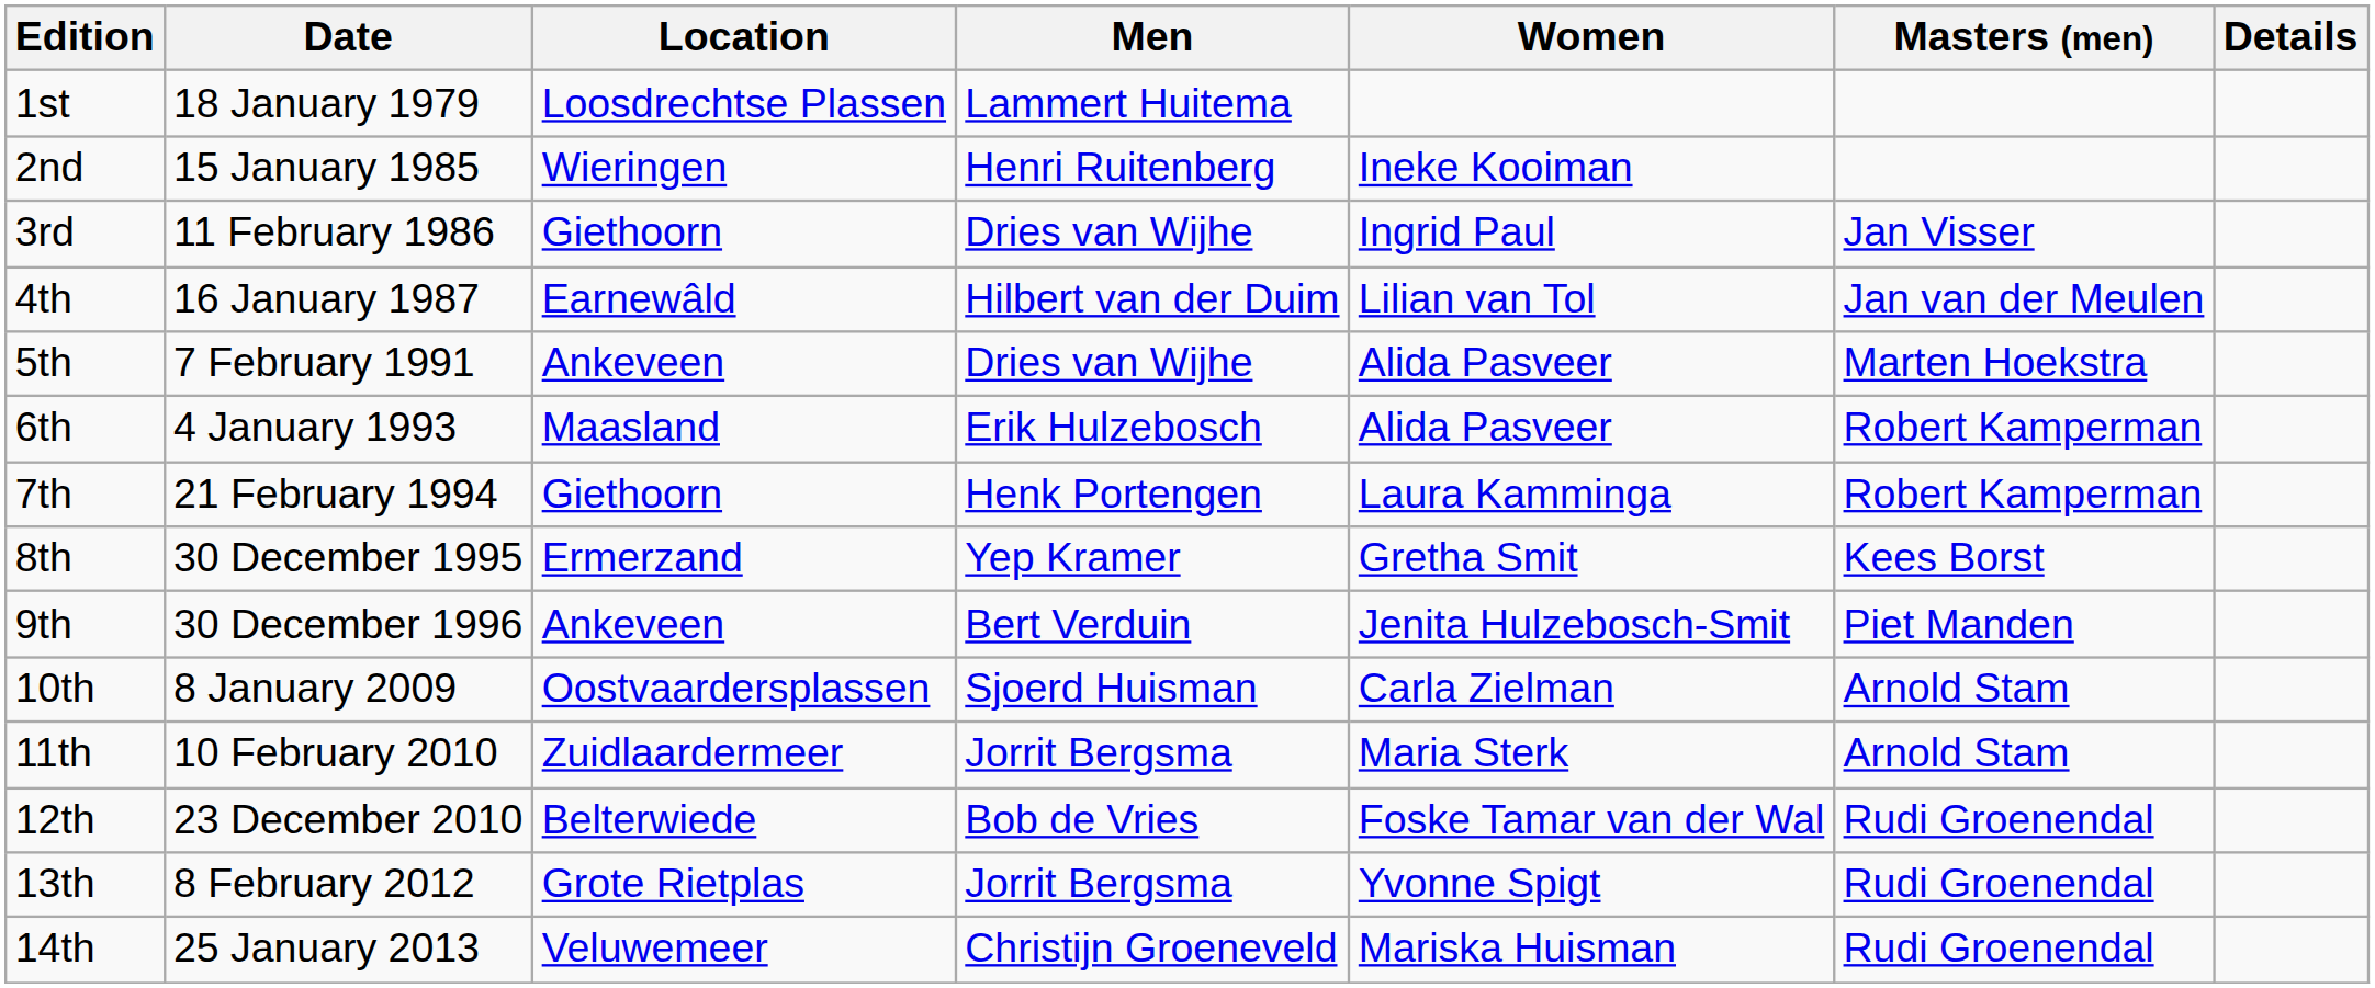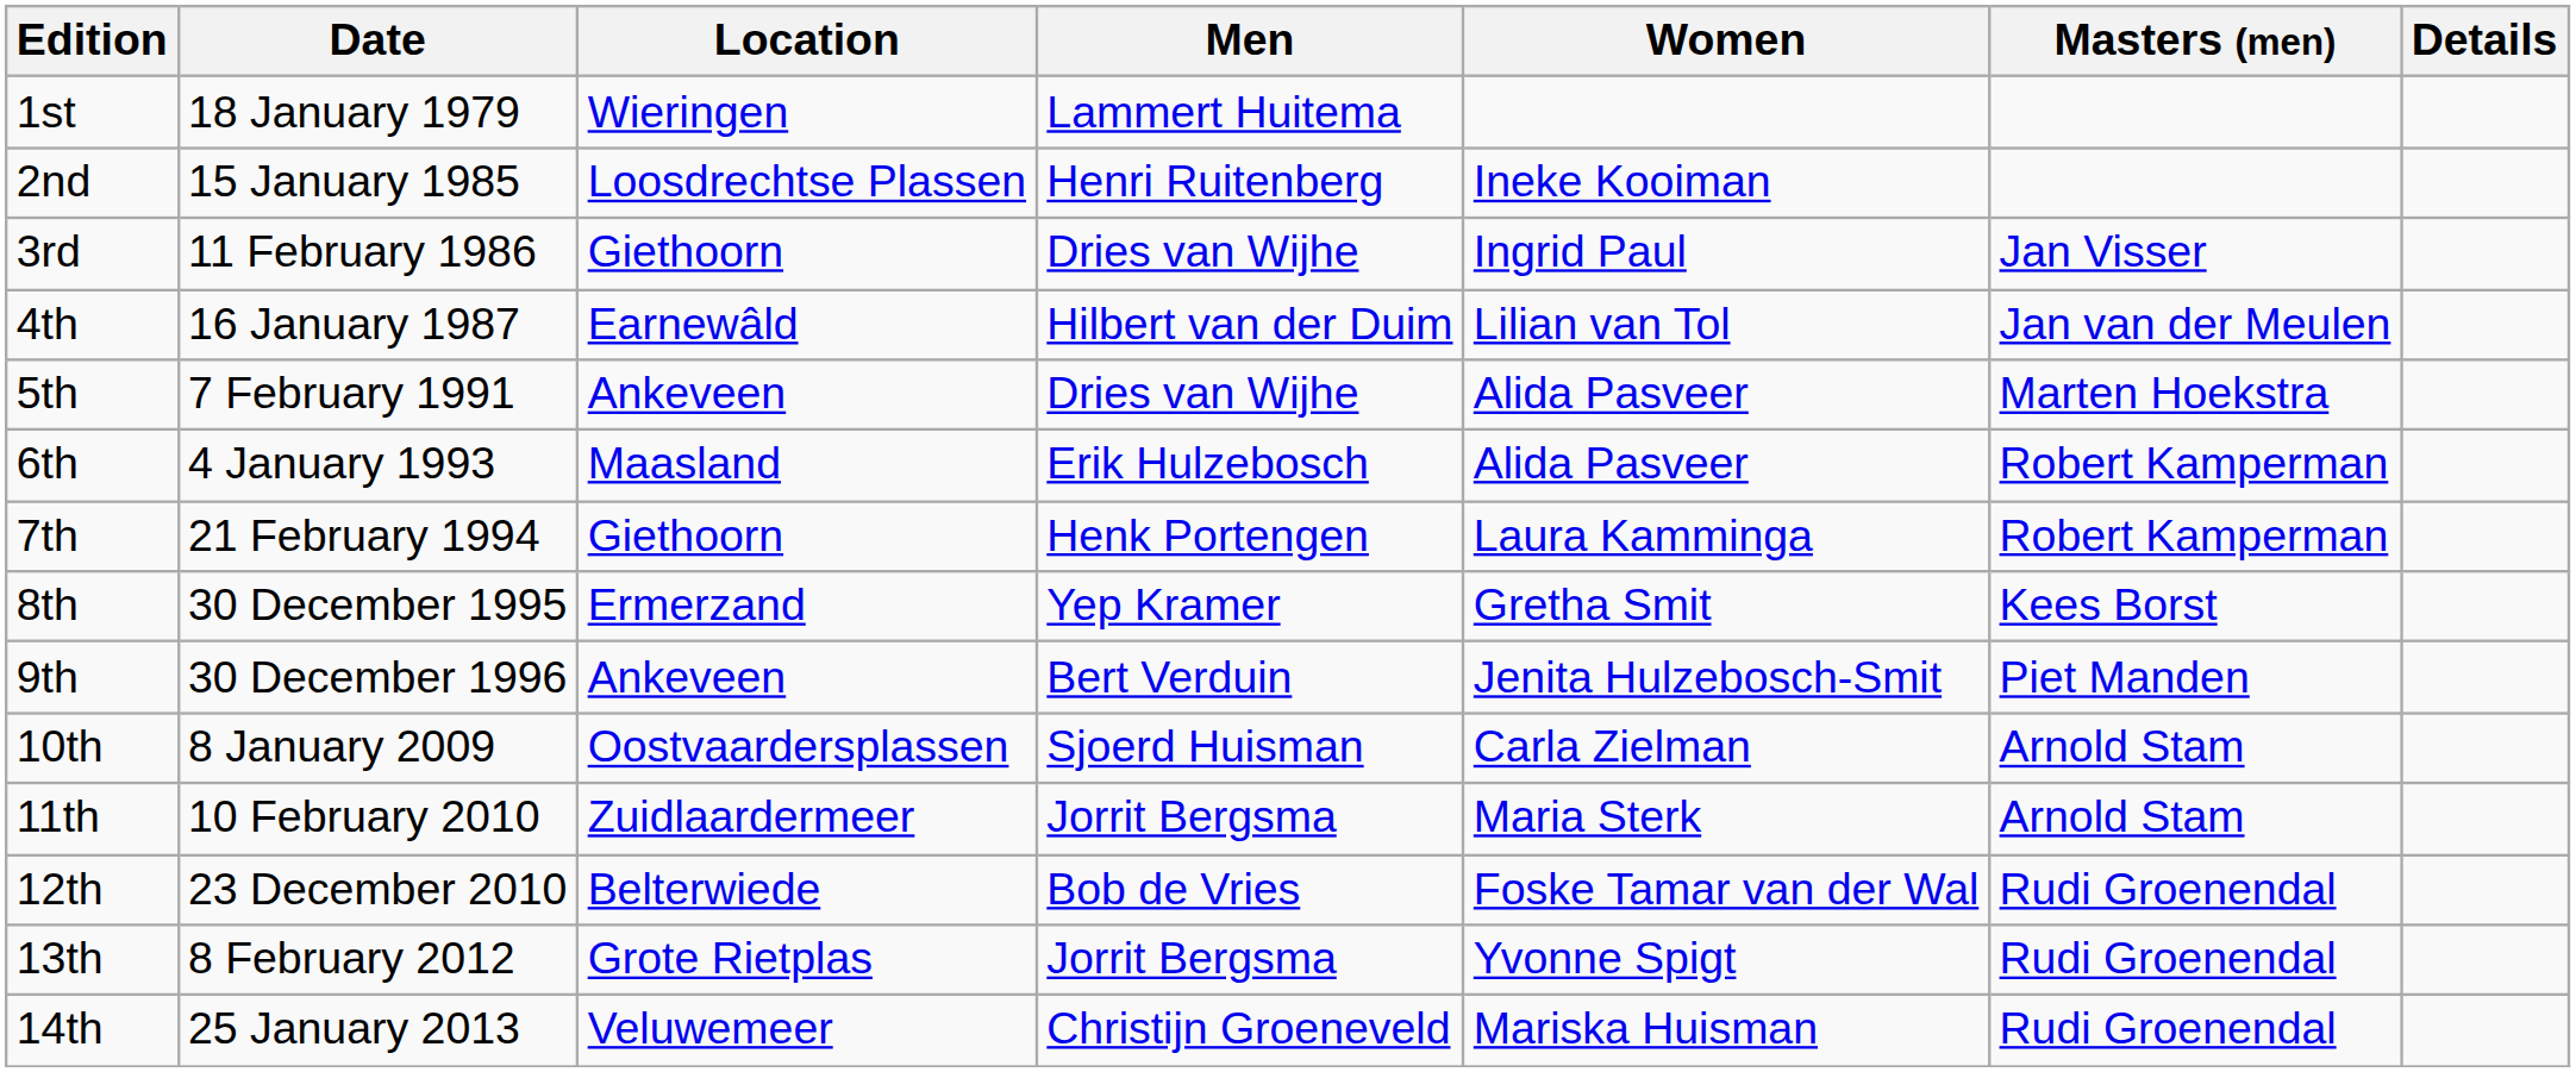1st | Location: Loosdrechtse Plassen -> Wieringen
2nd | Location: Wieringen -> Loosdrechtse Plassen
